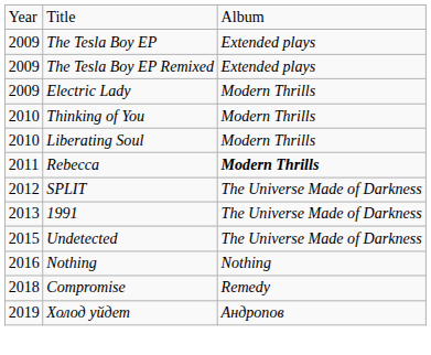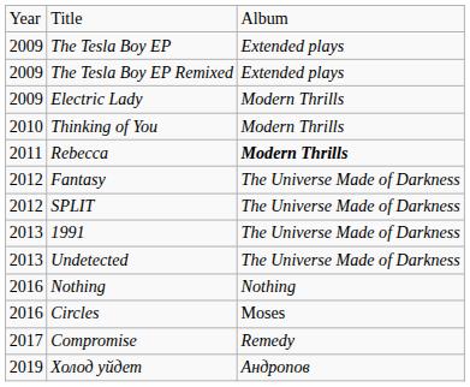- row: 2010 | Liberating Soul | Modern Thrills
+ row: 2012 | Fantasy | The Universe Made of Darkness
Undetected | column 1: 2015 -> 2013
+ row: 2016 | Circles | Moses
Compromise | column 1: 2018 -> 2017
